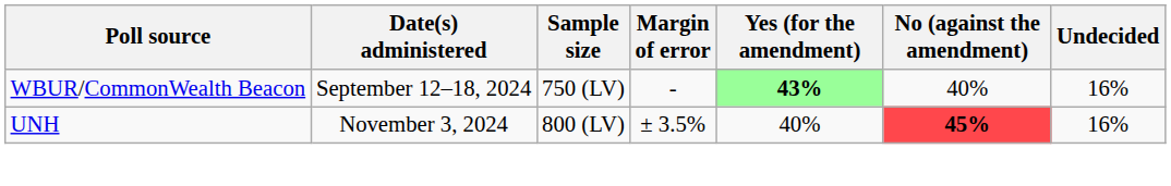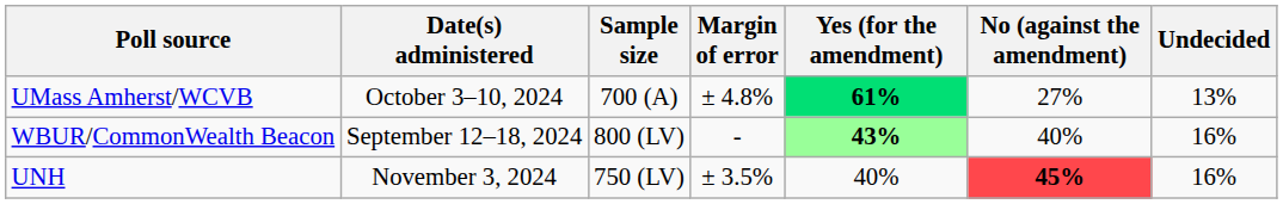+ row: UMass Amherst/WCVB | October 3–10, 2024 | 700 (A) | ± 4.8% | 61% | 27% | 13%
WBUR/CommonWealth Beacon | Sample size: 750 (LV) -> 800 (LV)
UNH | Sample size: 800 (LV) -> 750 (LV)
